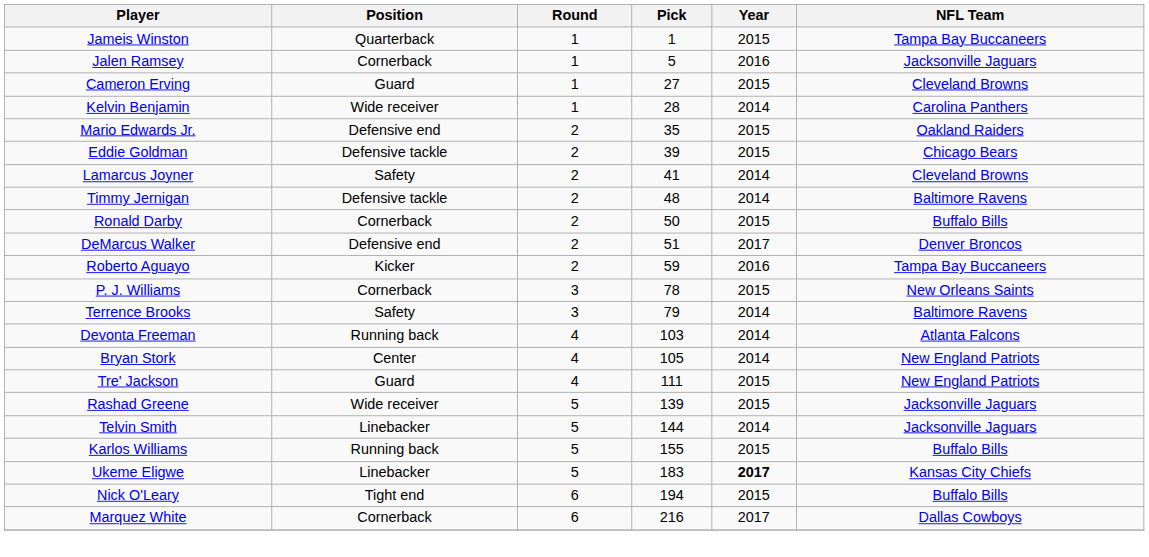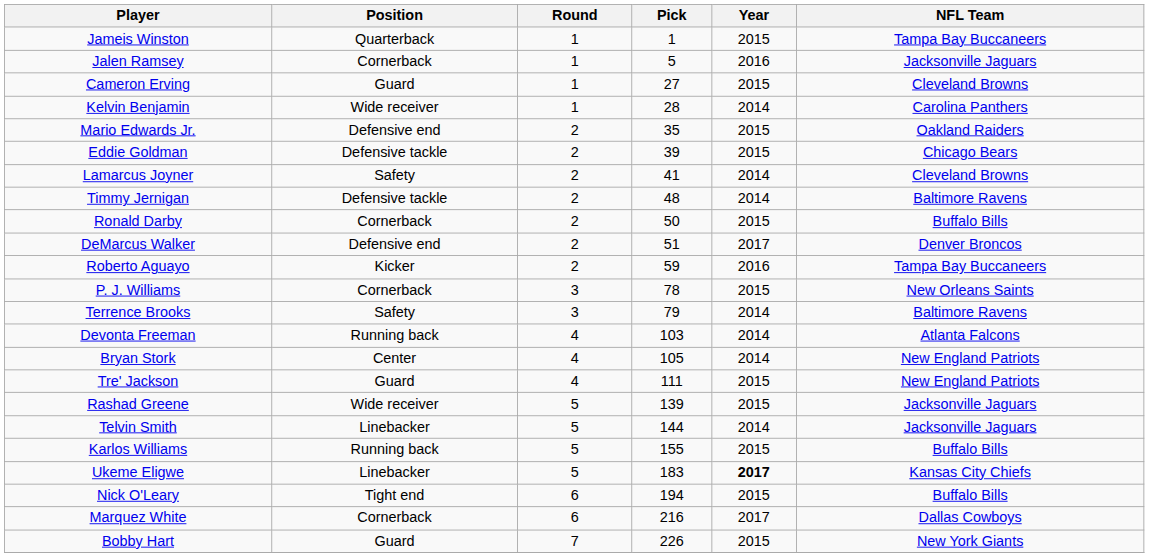+ row: Bobby Hart | Guard | 7 | 226 | 2015 | New York Giants
